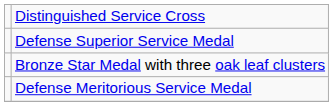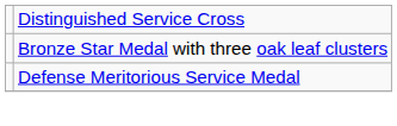- row: Defense Superior Service Medal
